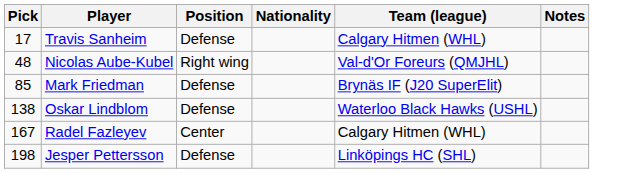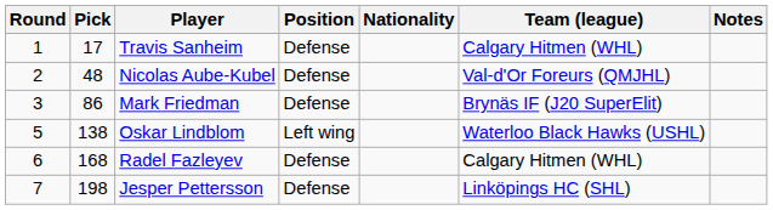+ column: Round | 1 | 2 | 3 | 5 | 6 | 7
Nicolas Aube-Kubel | Position: Right wing -> Defense
Mark Friedman | Pick: 85 -> 86
Oskar Lindblom | Position: Defense -> Left wing
Radel Fazleyev | Pick: 167 -> 168
Radel Fazleyev | Position: Center -> Defense
